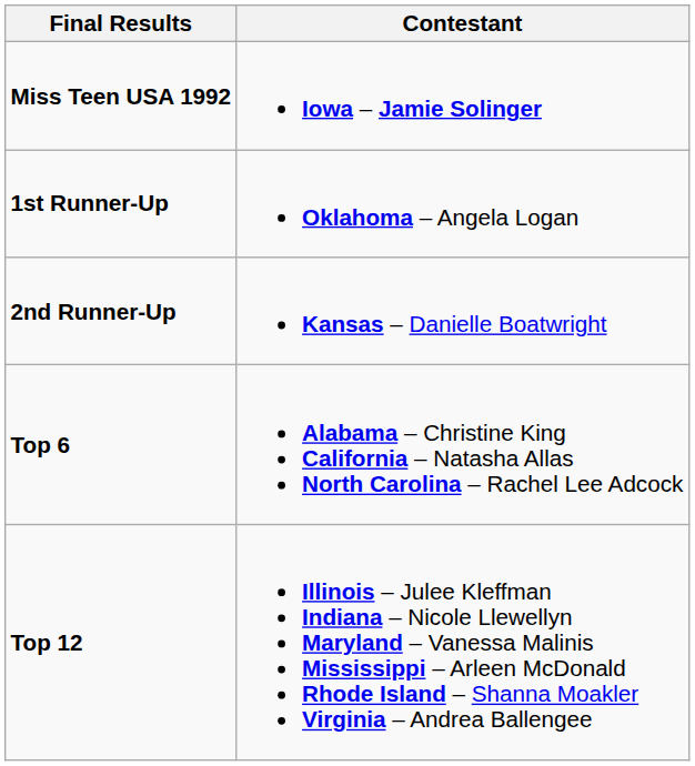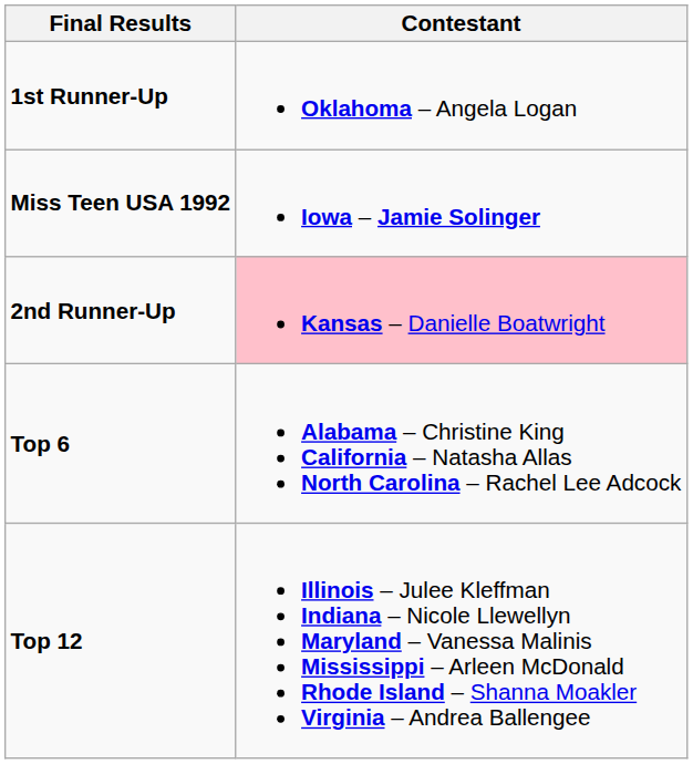rows swapped: Miss Teen USA 1992 <-> 1st Runner-Up
2nd Runner-Up | Contestant: no background -> pink background
